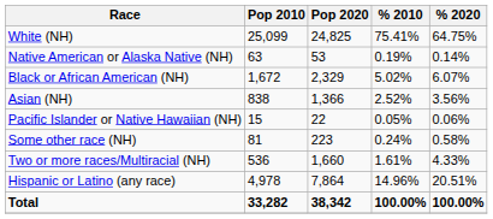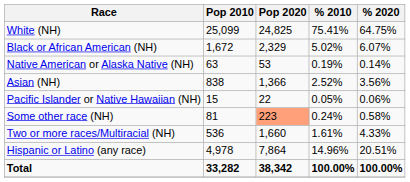rows swapped: Black or African American (NH) <-> Native American or Alaska Native (NH)
Some other race (NH) | Pop 2020: no background -> lightsalmon background
